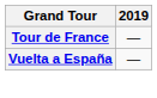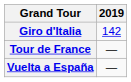+ row: Giro d'Italia | 142
